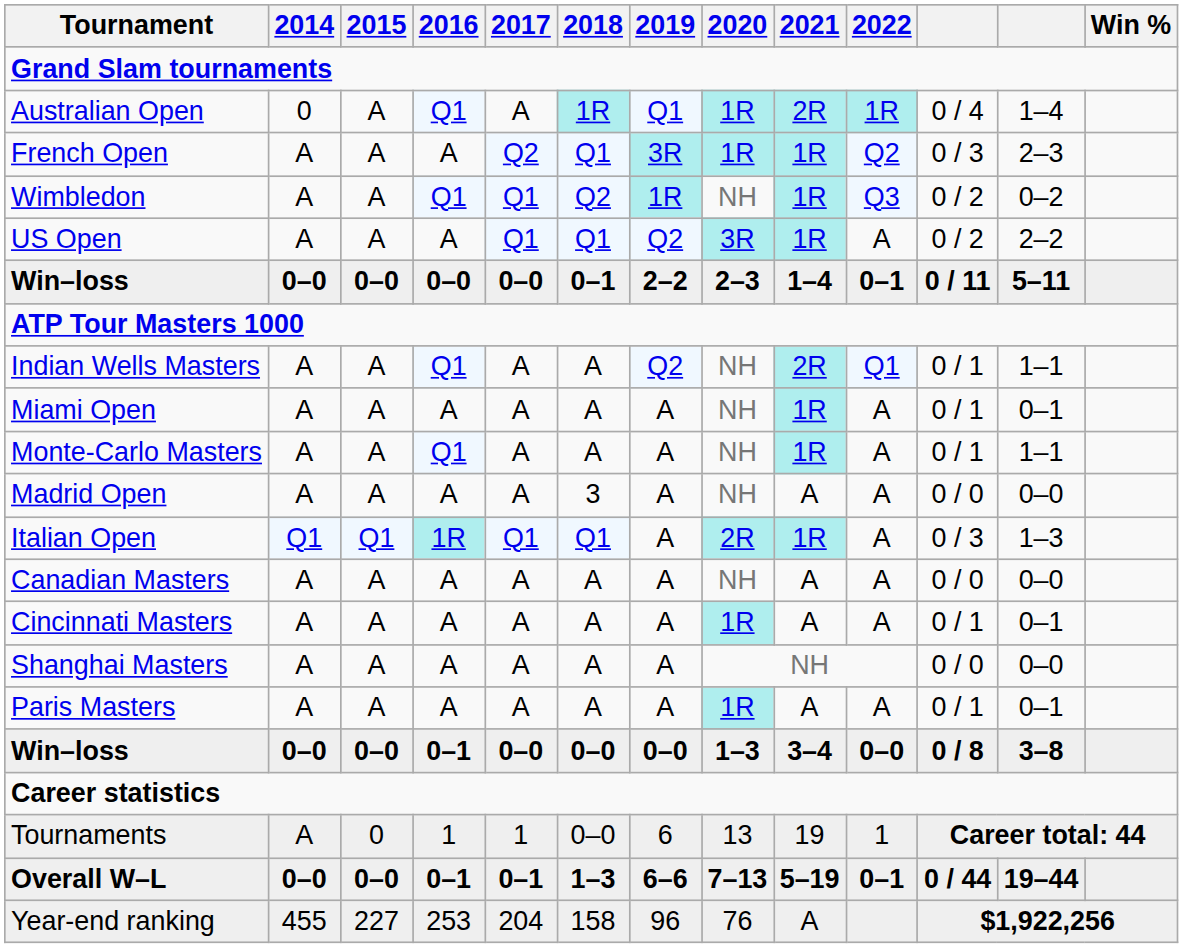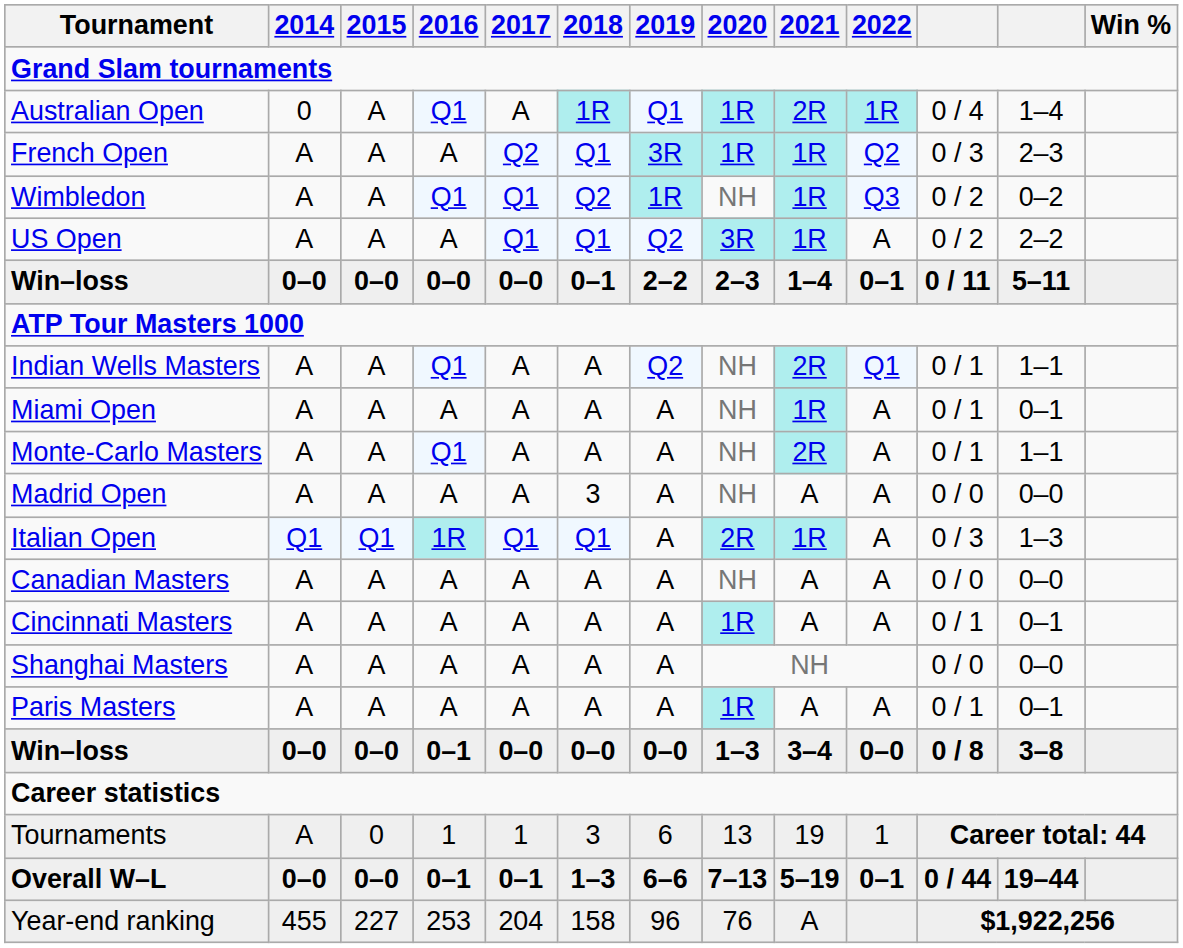Monte-Carlo Masters | 2021: 1R -> 2R
Tournaments | 2018: 0–0 -> 3
